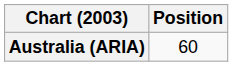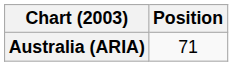Australia (ARIA) | Position: 60 -> 71
